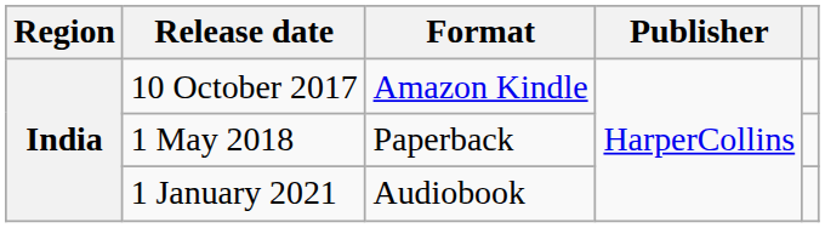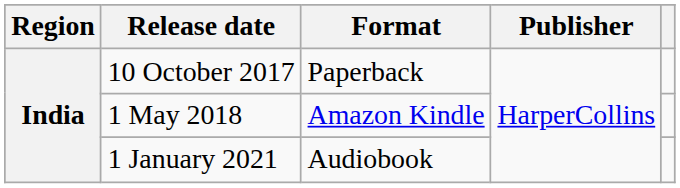10 October 2017 | Format: Amazon Kindle -> Paperback
1 May 2018 | Format: Paperback -> Amazon Kindle
